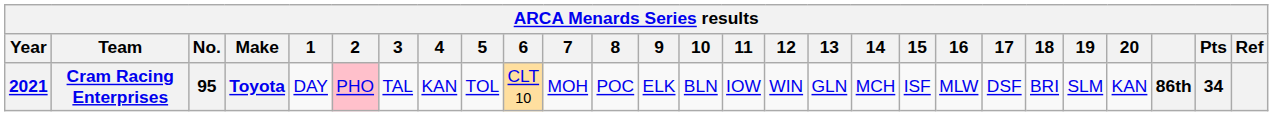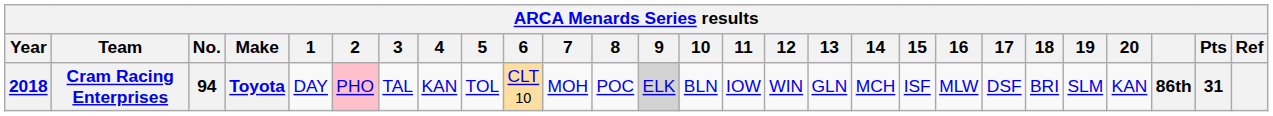Cram Racing Enterprises | Year: 2021 -> 2018
Cram Racing Enterprises | No.: 95 -> 94
Cram Racing Enterprises | 9: no background -> lightgrey background
Cram Racing Enterprises | Pts: 34 -> 31
